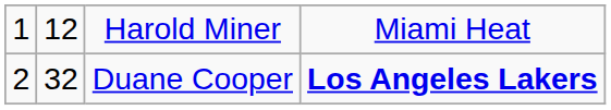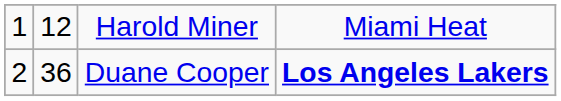Duane Cooper | column 2: 32 -> 36
